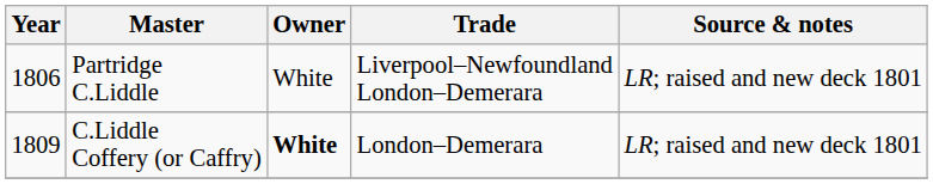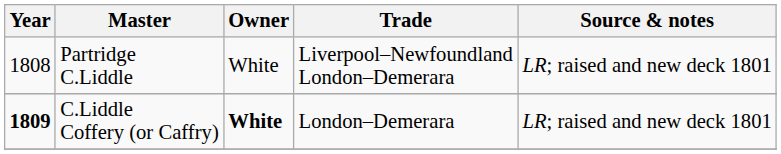Partridge C.Liddle | Year: 1806 -> 1808
C.Liddle Coffery (or Caffry) | Year: normal -> bold
